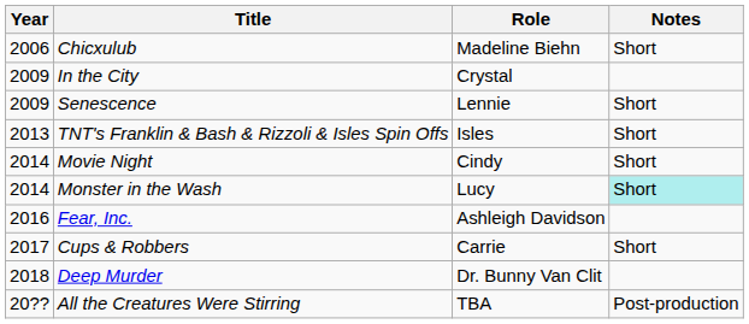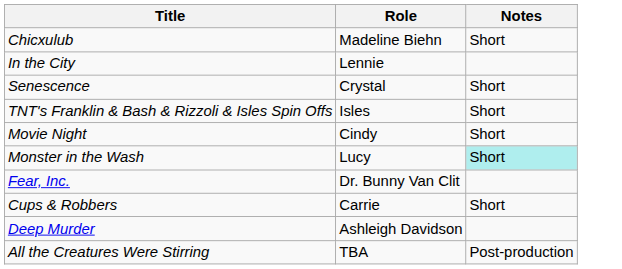- column: Year | 2006 | 2009 | 2009 | 2013 | 2014 | 2014 | 2016 | 2017 | 2018 | 20??
In the City | Role: Crystal -> Lennie
Senescence | Role: Lennie -> Crystal
Fear, Inc. | Role: Ashleigh Davidson -> Dr. Bunny Van Clit
Deep Murder | Role: Dr. Bunny Van Clit -> Ashleigh Davidson
